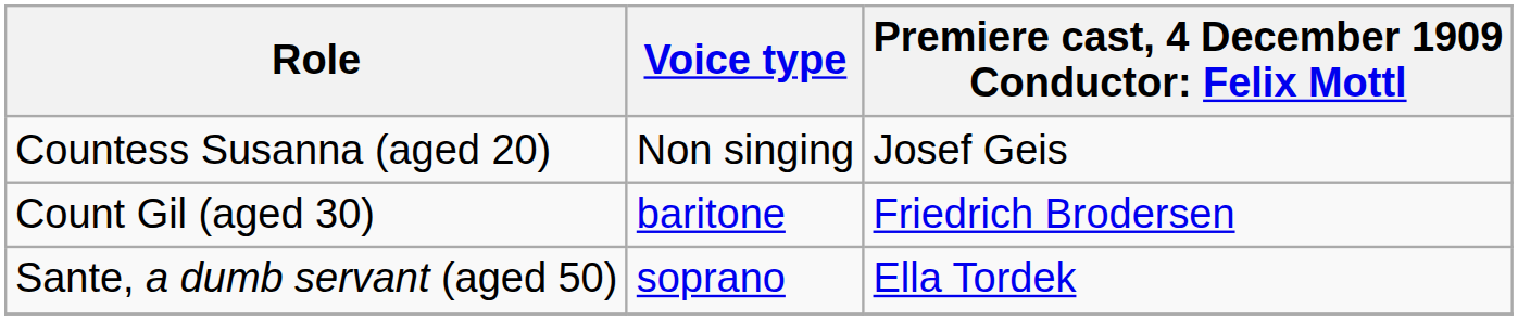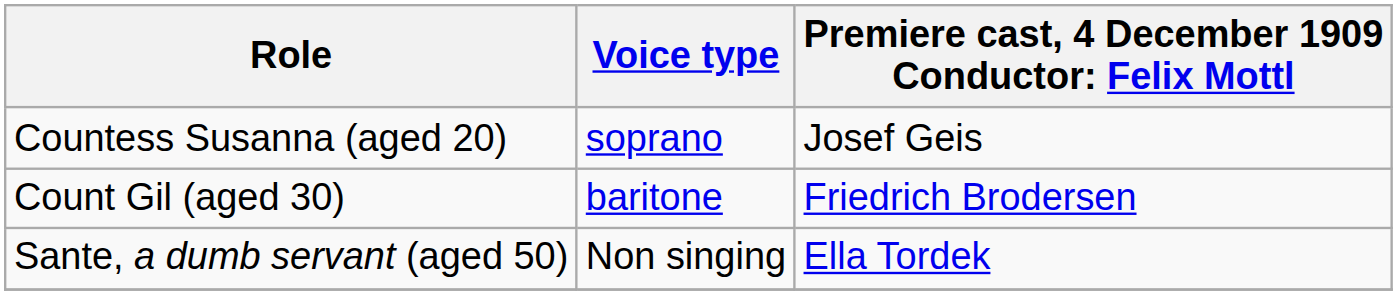Countess Susanna (aged 20) | Voice type: Non singing -> soprano
Sante, a dumb servant (aged 50) | Voice type: soprano -> Non singing
